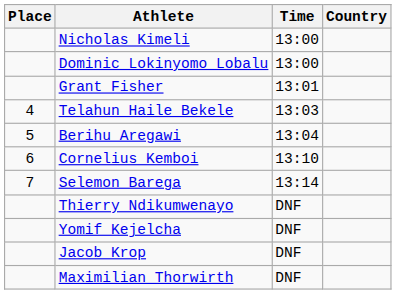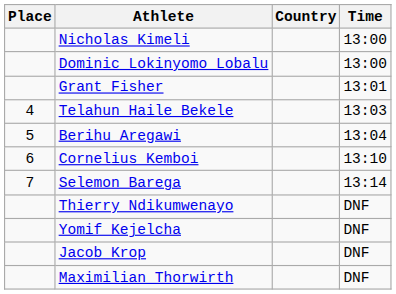columns swapped: Country <-> Time
